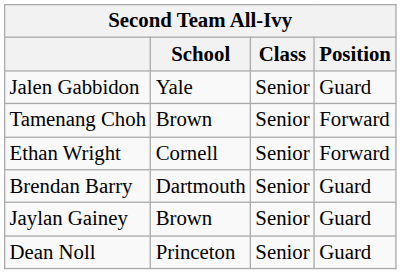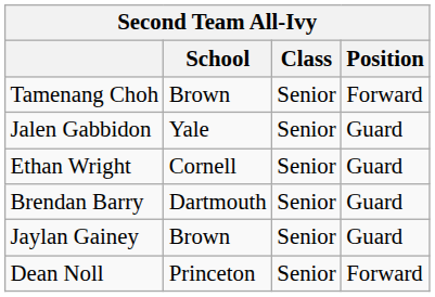rows swapped: Tamenang Choh <-> Jalen Gabbidon
Ethan Wright | Position: Forward -> Guard
Dean Noll | Position: Guard -> Forward
